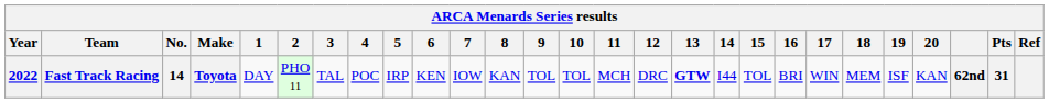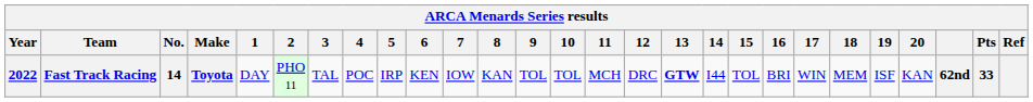Fast Track Racing | Pts: 31 -> 33
